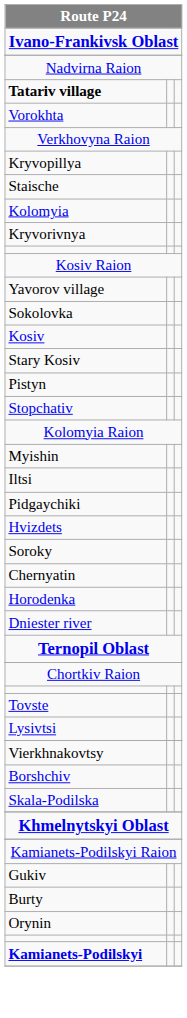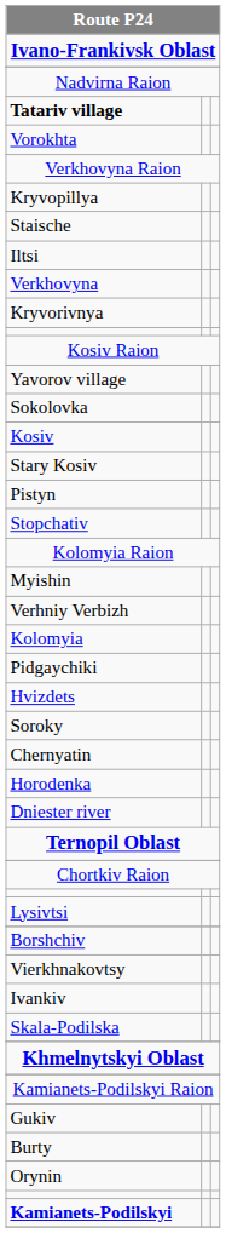rows swapped: Iltsi <-> Kolomyia
+ row: Verkhovyna
+ row: Verhniy Verbizh
- row: Tovste
rows swapped: Vierkhnakovtsy <-> Borshchiv
+ row: Ivankiv
